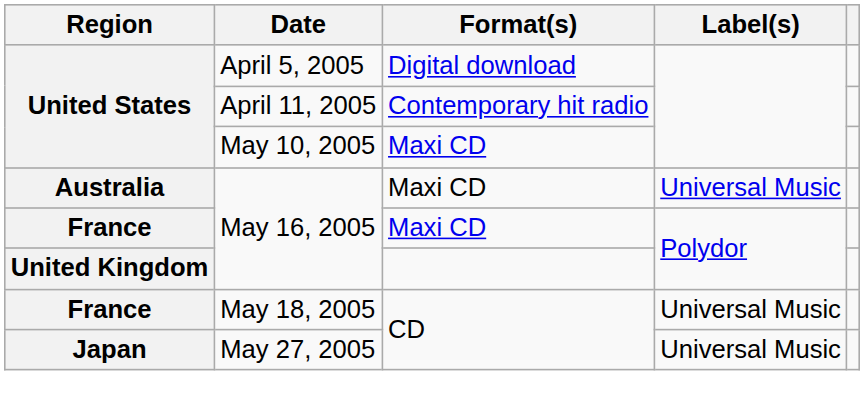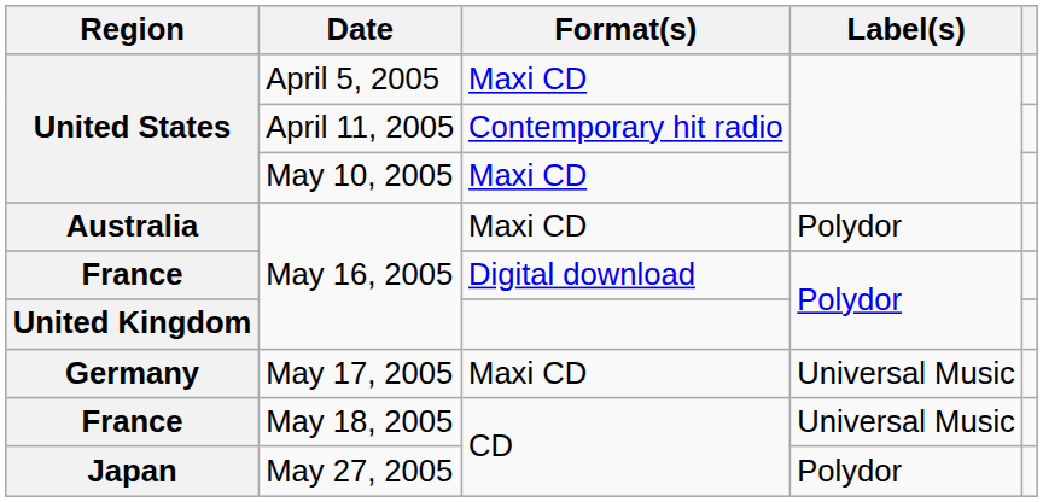April 5, 2005 | Format(s): Digital download -> Maxi CD
Australia / May 16, 2005 | Label(s): Universal Music -> Polydor
France / May 16, 2005 | Format(s): Maxi CD -> Digital download
+ row: Germany | May 17, 2005 | Maxi CD | Universal Music
May 27, 2005 | Label(s): Universal Music -> Polydor
